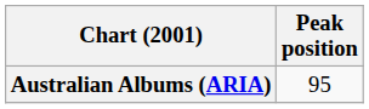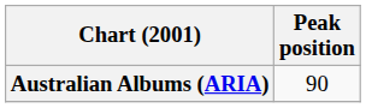Australian Albums (ARIA) | Peak position: 95 -> 90
